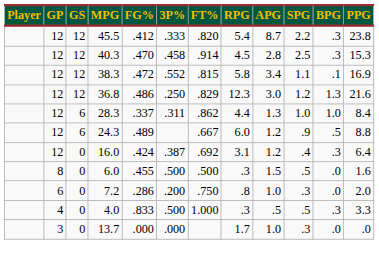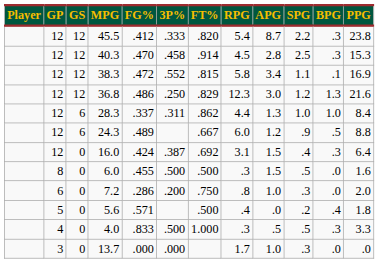16.0 | APG: 1.2 -> 1.5
+ row: 5 | 0 | 5.6 | .571 | .500 | .4 | .0 | .2 | .4 | 1.8
